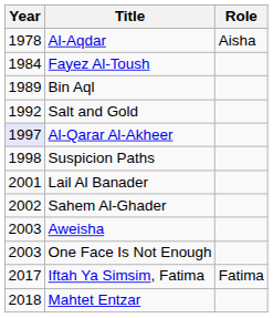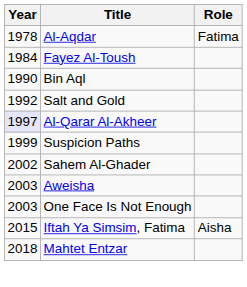Al-Aqdar | Role: Aisha -> Fatima
Bin Aql | Year: 1989 -> 1990
Suspicion Paths | Year: 1998 -> 1999
- row: 2001 | Lail Al Banader
Iftah Ya Simsim, Fatima | Year: 2017 -> 2015
Iftah Ya Simsim, Fatima | Role: Fatima -> Aisha
